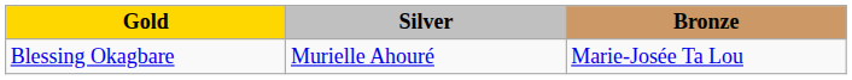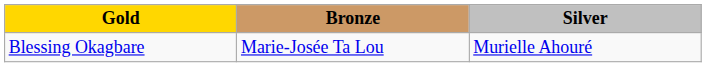columns swapped: Silver <-> Bronze
